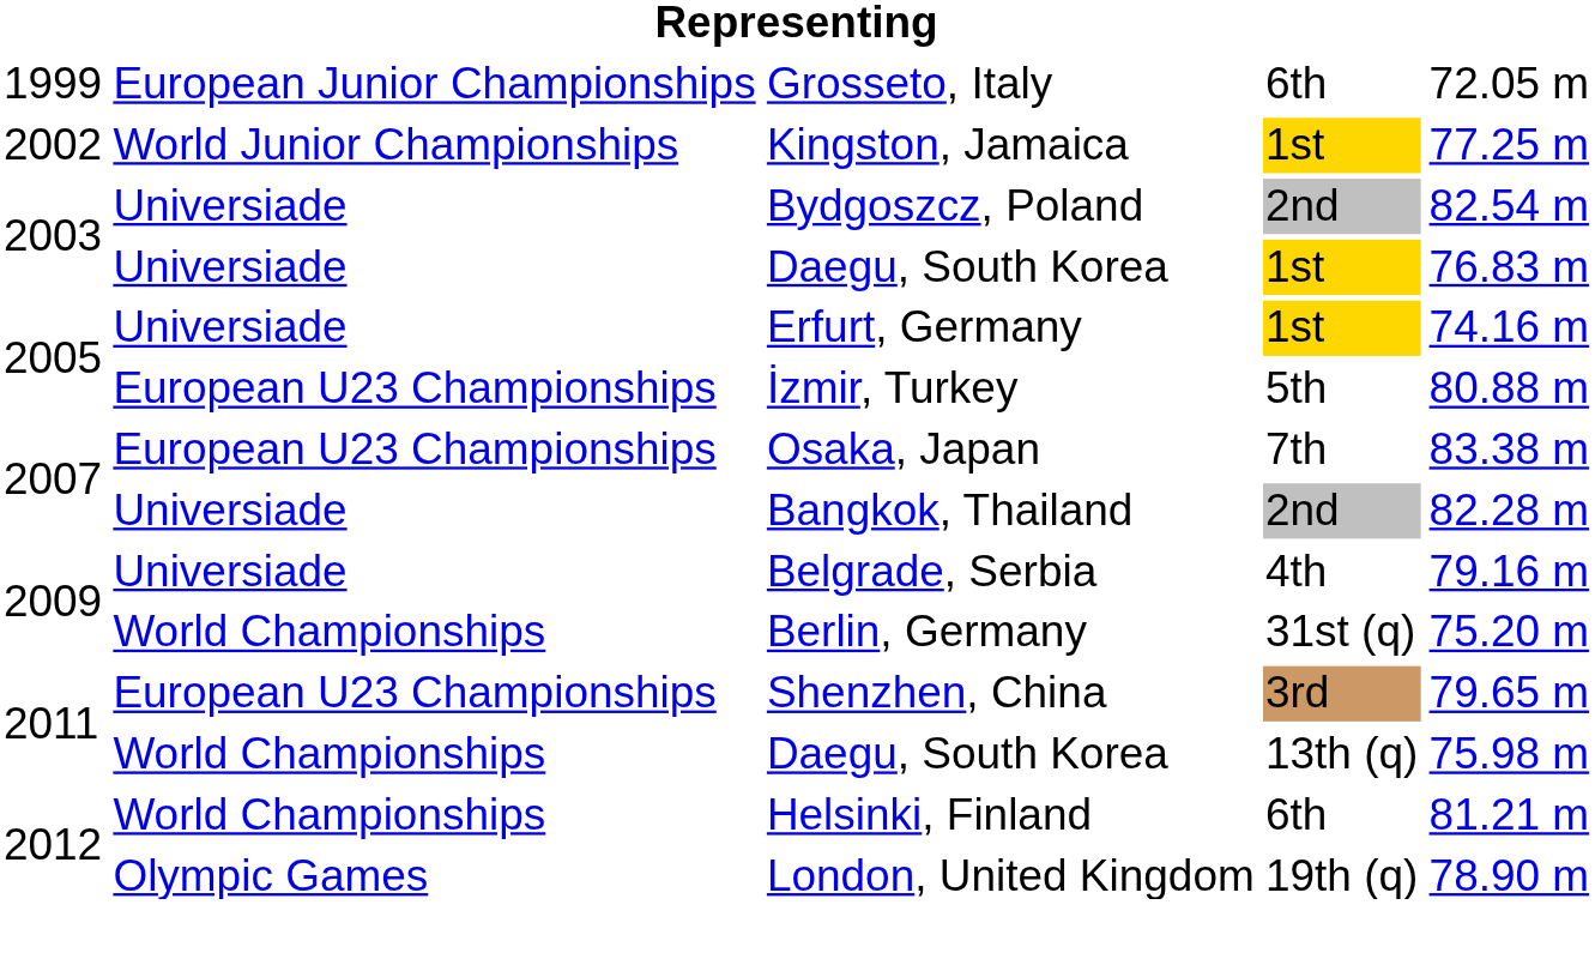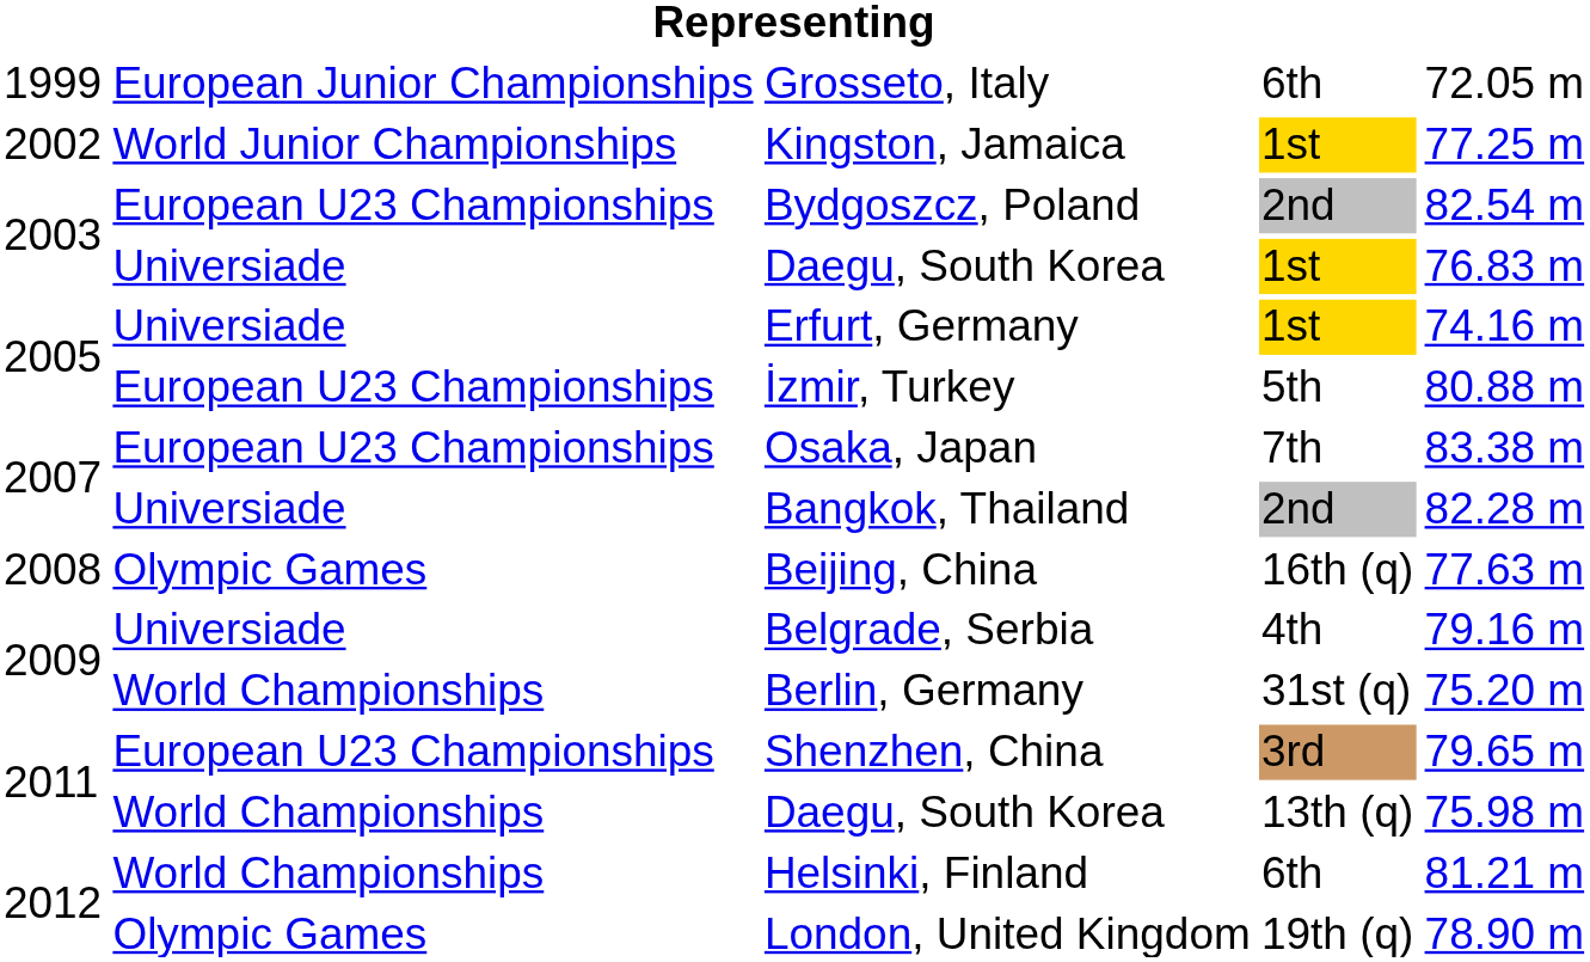Bydgoszcz, Poland | column 2: Universiade -> European U23 Championships
+ row: 2008 | Olympic Games | Beijing, China | 16th (q) | 77.63 m
